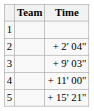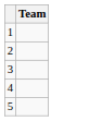- column: Time | + 2' 04" | + 9' 03" | + 11' 00" | + 15' 21"
